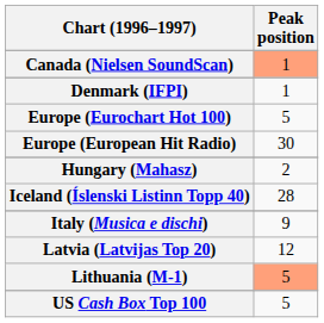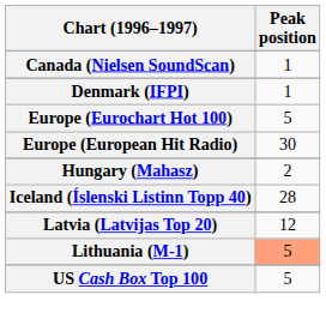Canada (Nielsen SoundScan) | Peak position: lightsalmon background -> no background
- row: Italy (Musica e dischi) | 9
